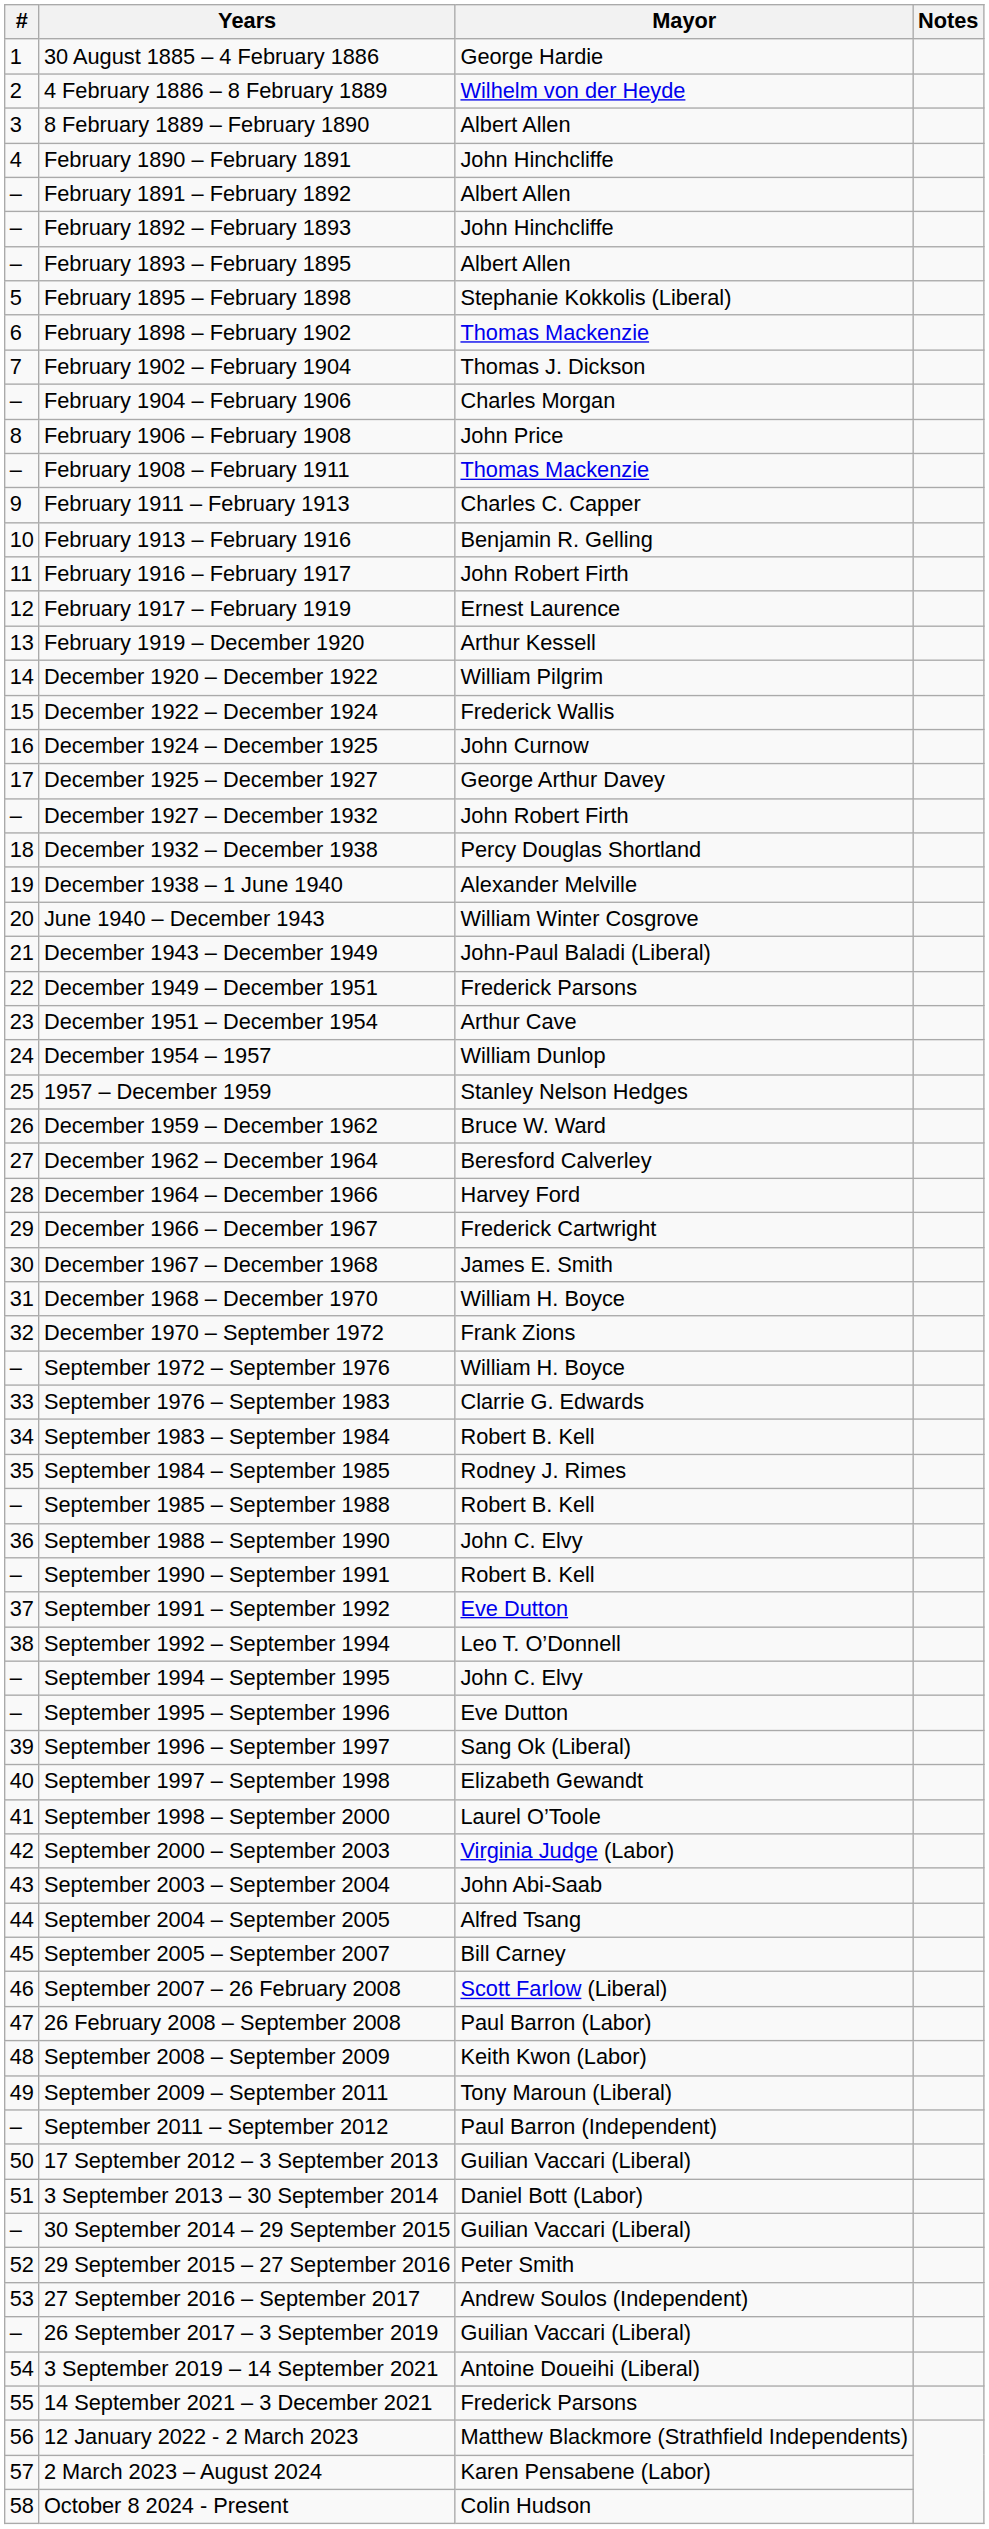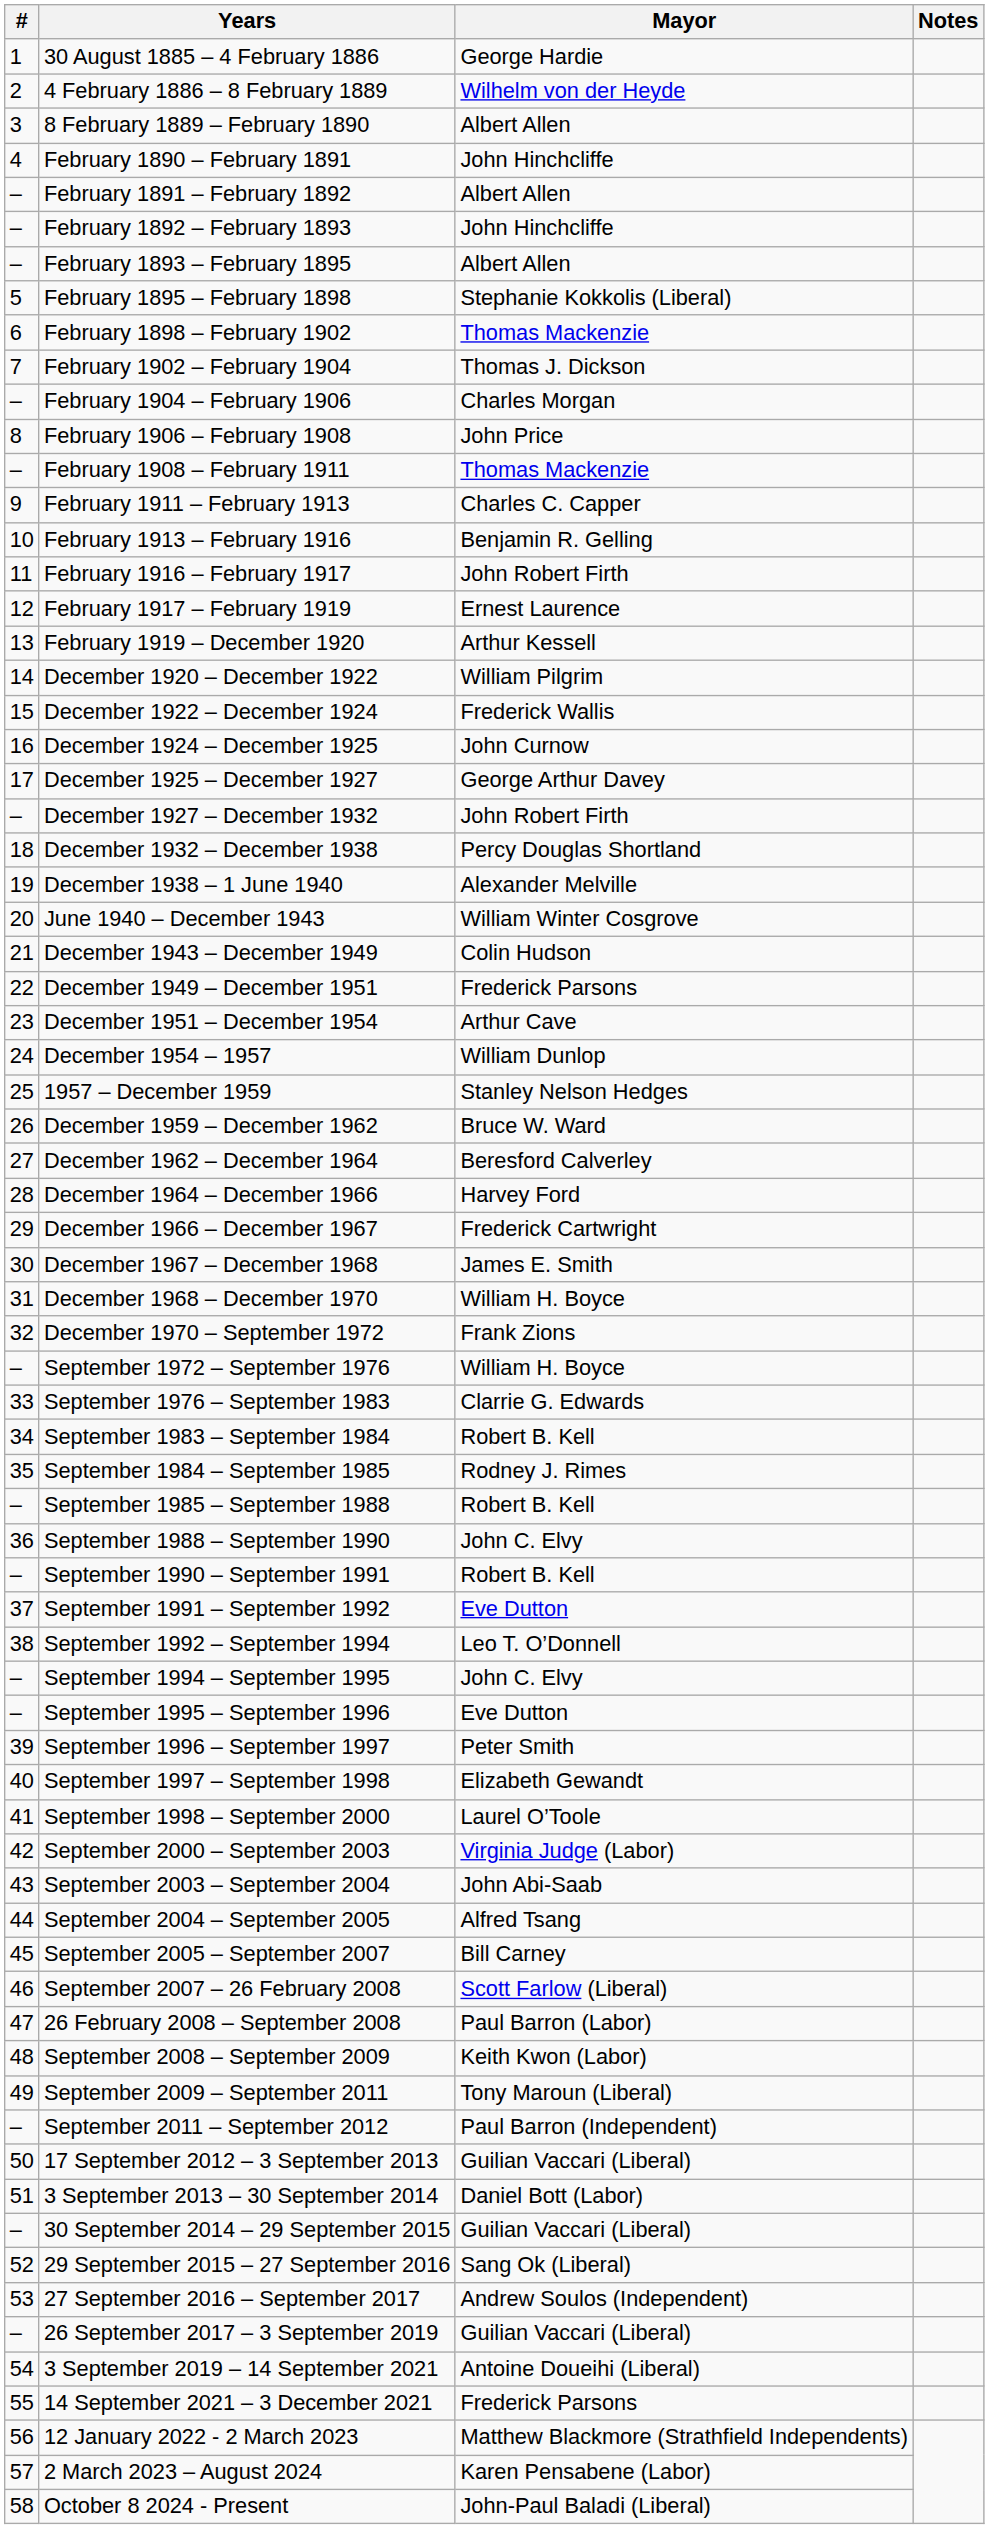December 1943 – December 1949 | Mayor: John-Paul Baladi (Liberal) -> Colin Hudson
September 1996 – September 1997 | Mayor: Sang Ok (Liberal) -> Peter Smith
29 September 2015 – 27 September 2016 | Mayor: Peter Smith -> Sang Ok (Liberal)
October 8 2024 - Present | Mayor: Colin Hudson -> John-Paul Baladi (Liberal)
